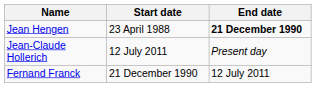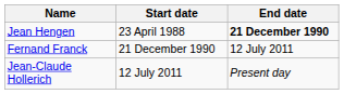rows swapped: Fernand Franck <-> Jean-Claude Hollerich
